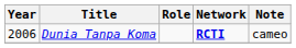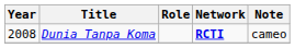Dunia Tanpa Koma | Year: 2006 -> 2008
